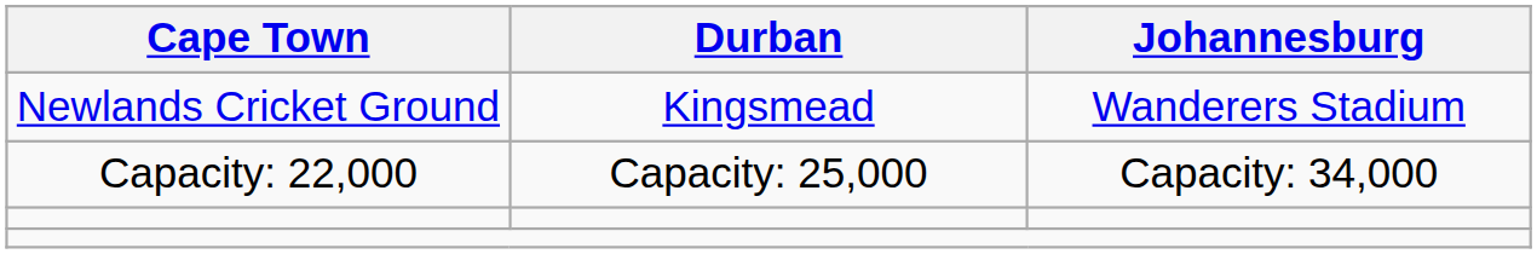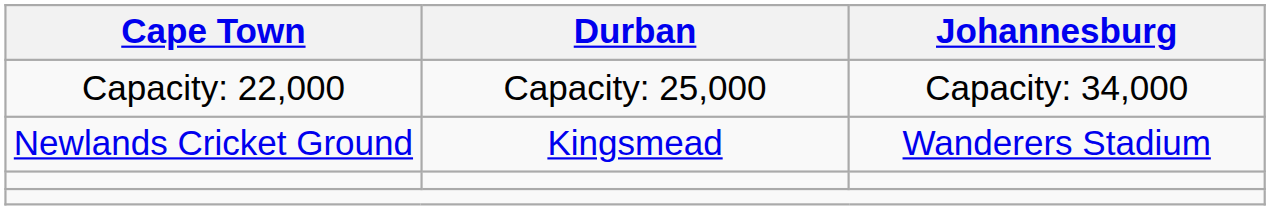rows swapped: Newlands Cricket Ground <-> Capacity: 22,000
